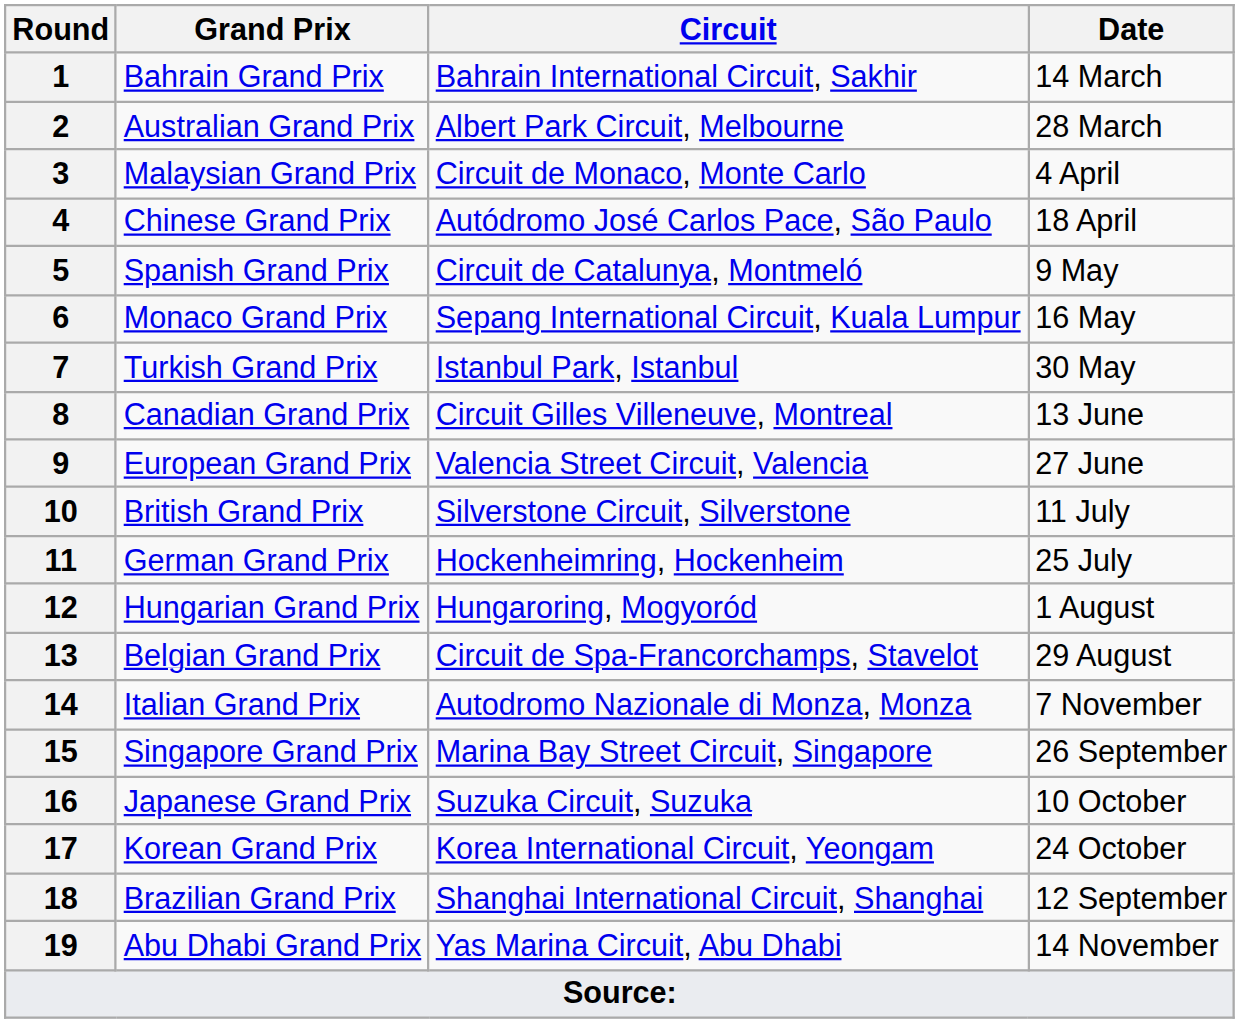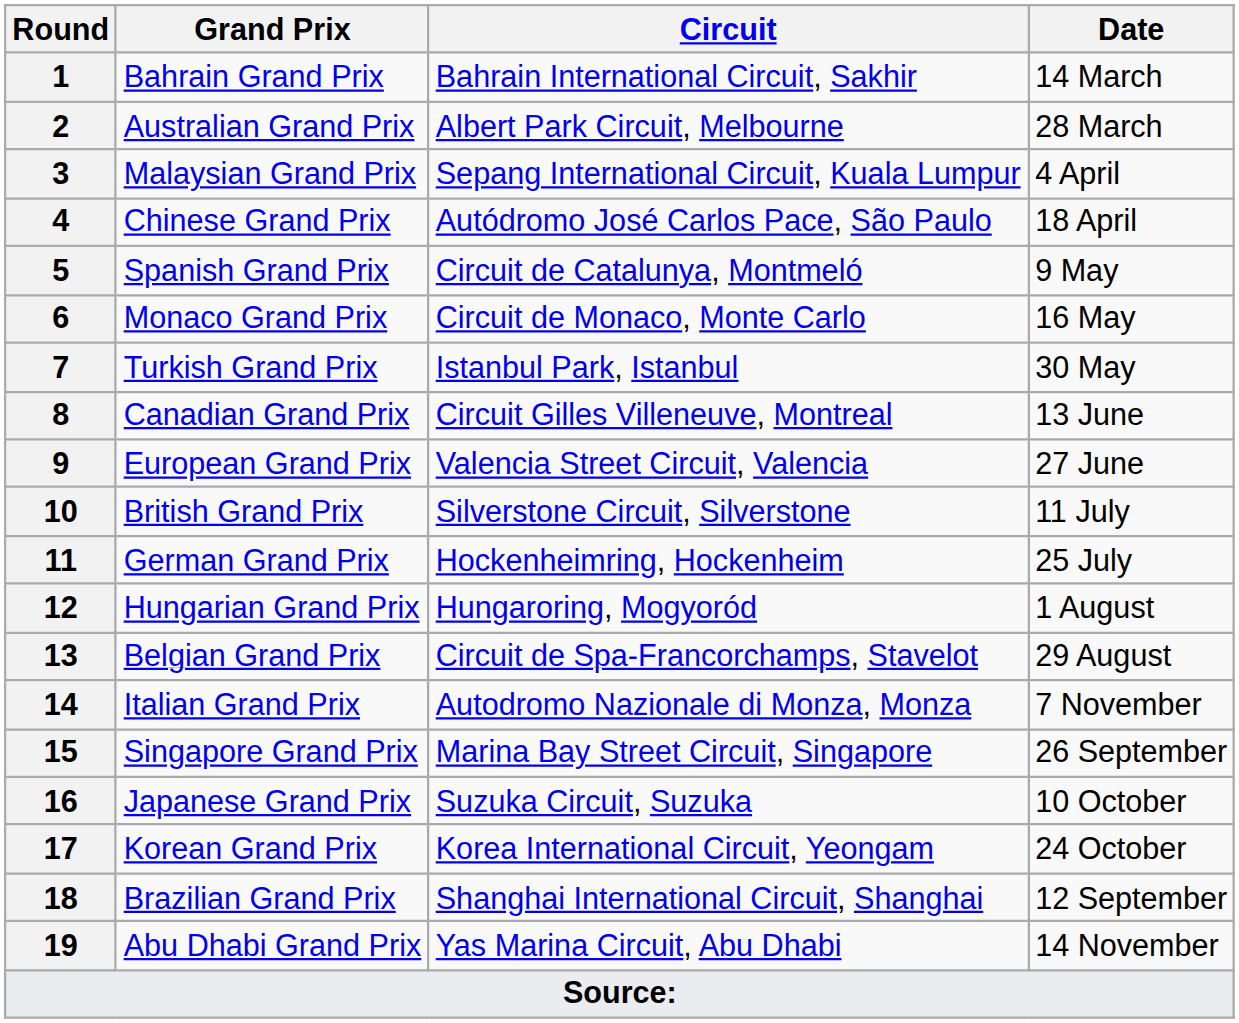3 | Circuit: Circuit de Monaco, Monte Carlo -> Sepang International Circuit, Kuala Lumpur
6 | Circuit: Sepang International Circuit, Kuala Lumpur -> Circuit de Monaco, Monte Carlo
